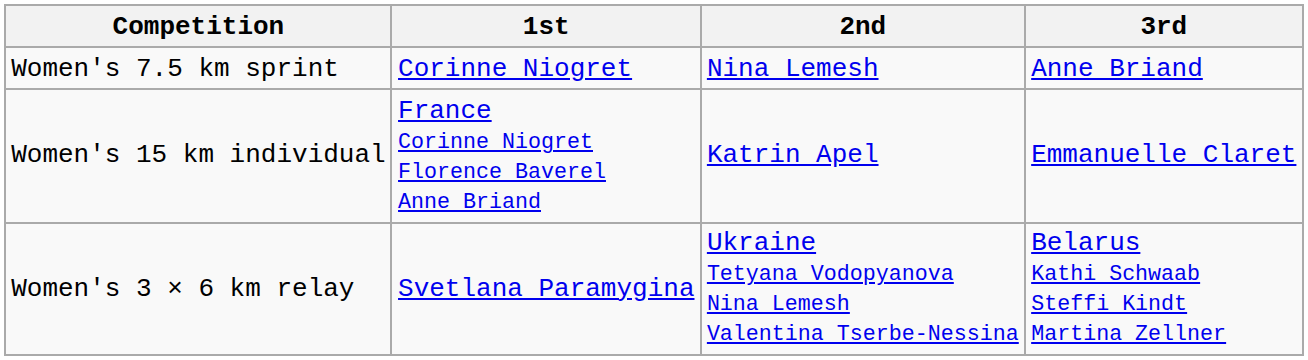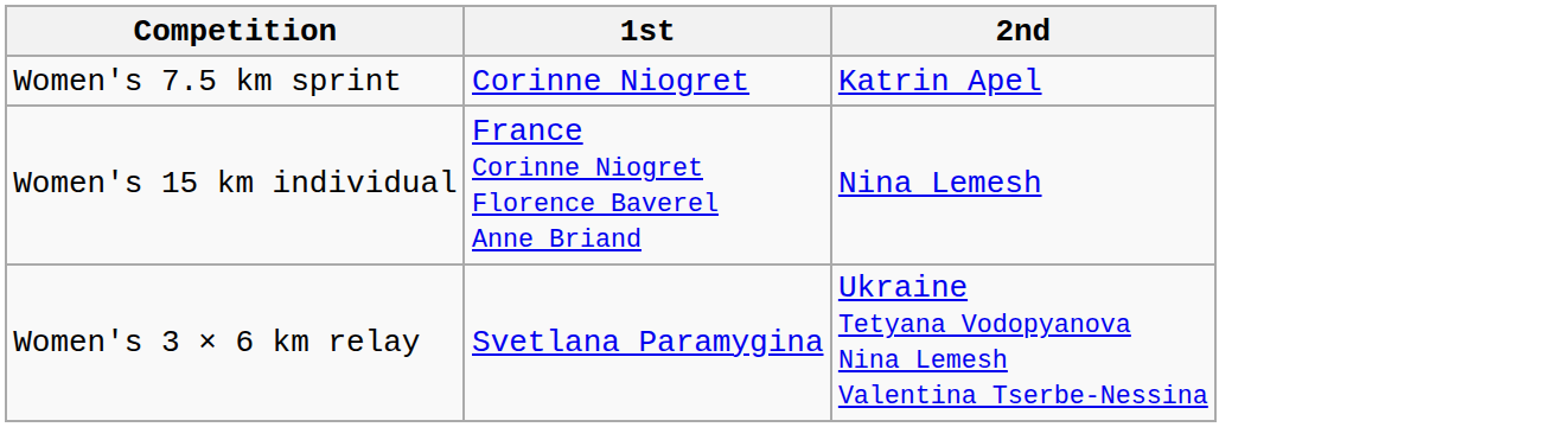- column: 3rd | Anne Briand | Emmanuelle Claret | Belarus Kathi Schwaab Steffi Kindt Martina Zellner
Women's 7.5 km sprint | 2nd: Nina Lemesh -> Katrin Apel
Women's 15 km individual | 2nd: Katrin Apel -> Nina Lemesh
